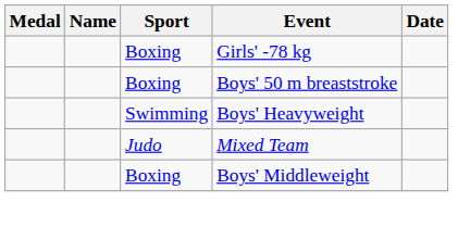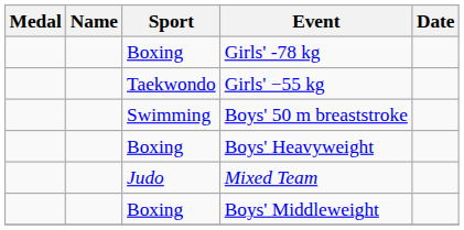+ row: Taekwondo | Girls' −55 kg
Boys' 50 m breaststroke | Sport: Boxing -> Swimming
Boys' Heavyweight | Sport: Swimming -> Boxing
